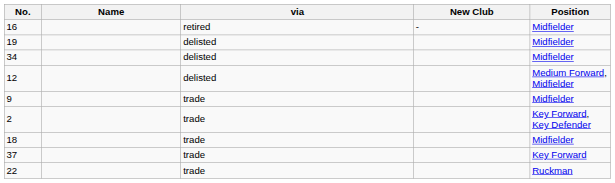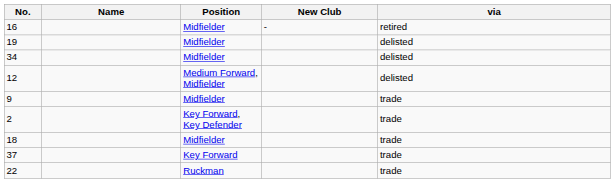columns swapped: Position <-> via
